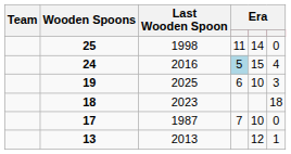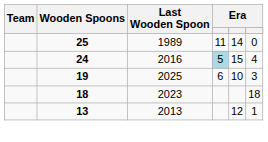25 | Last Wooden Spoon: 1998 -> 1989
- row: 17 | 1987 | 7 | 10 | 0
